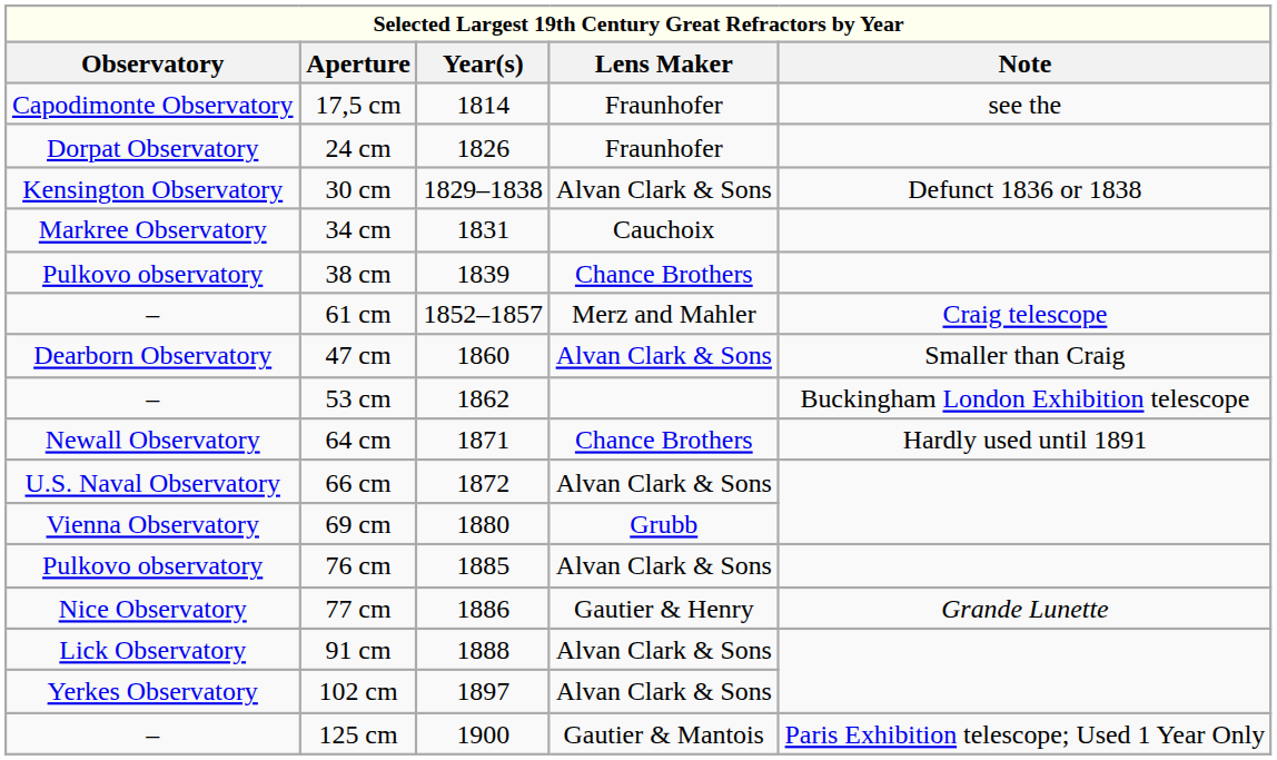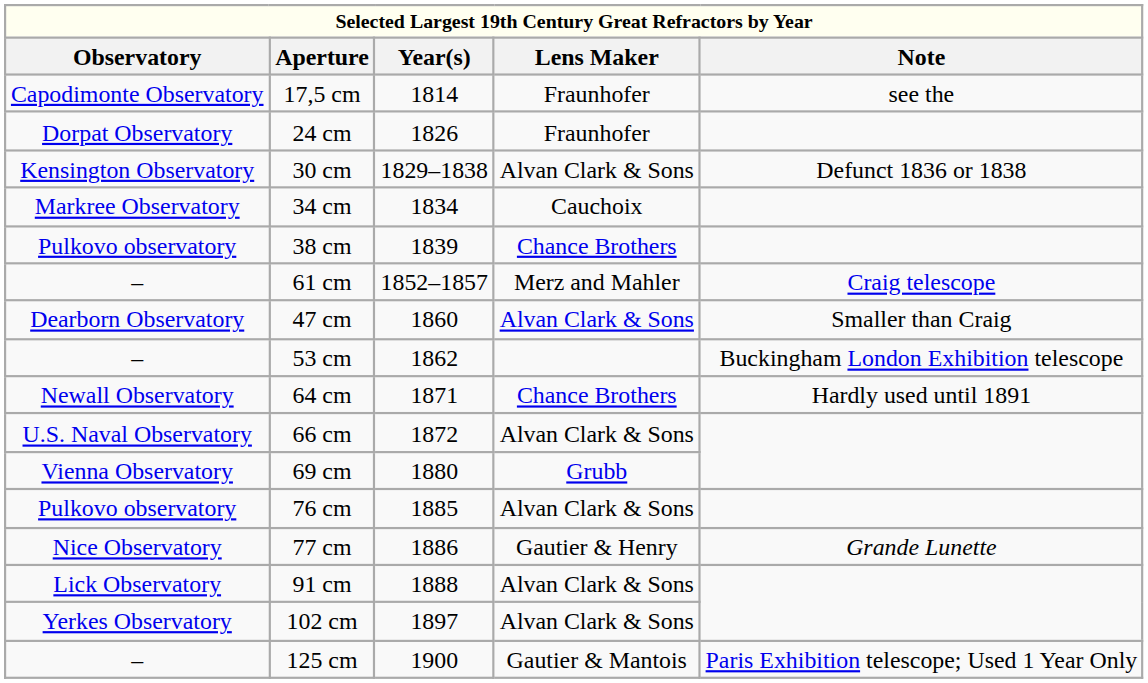34 cm | Year(s): 1831 -> 1834
